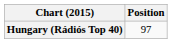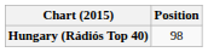Hungary (Rádiós Top 40) | Position: 97 -> 98
